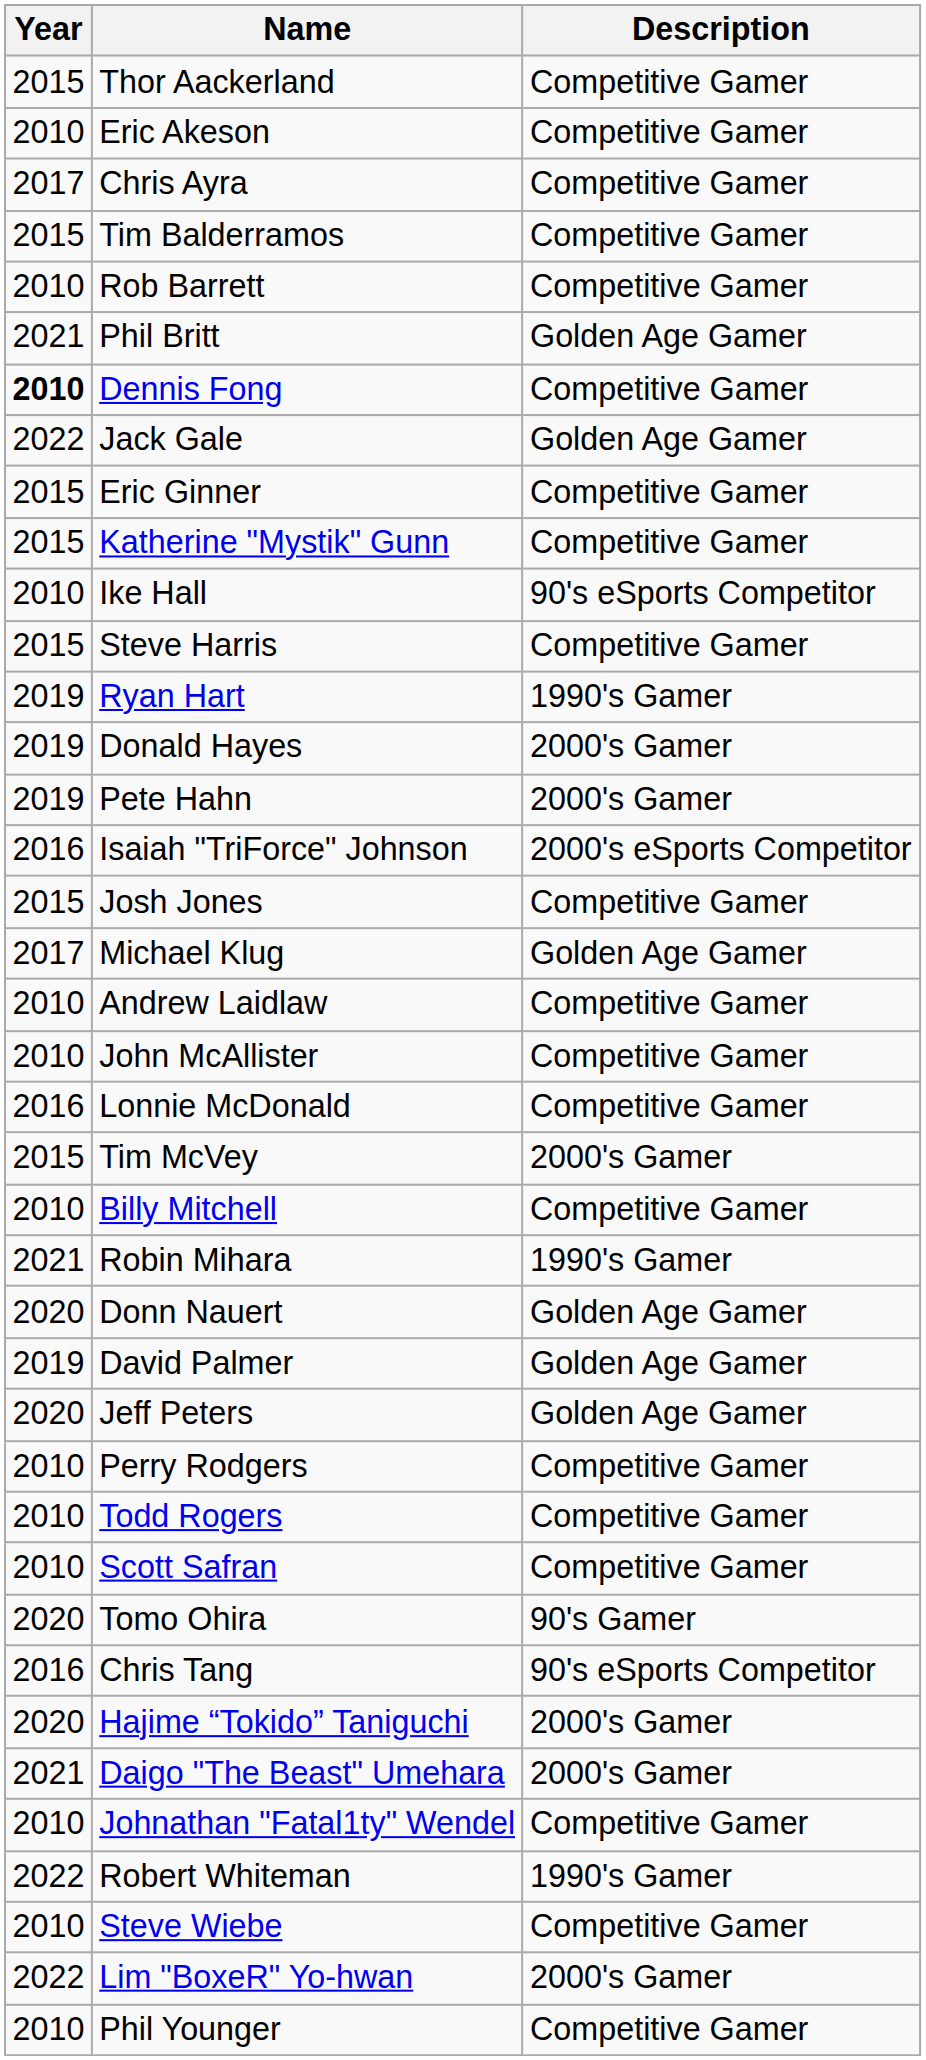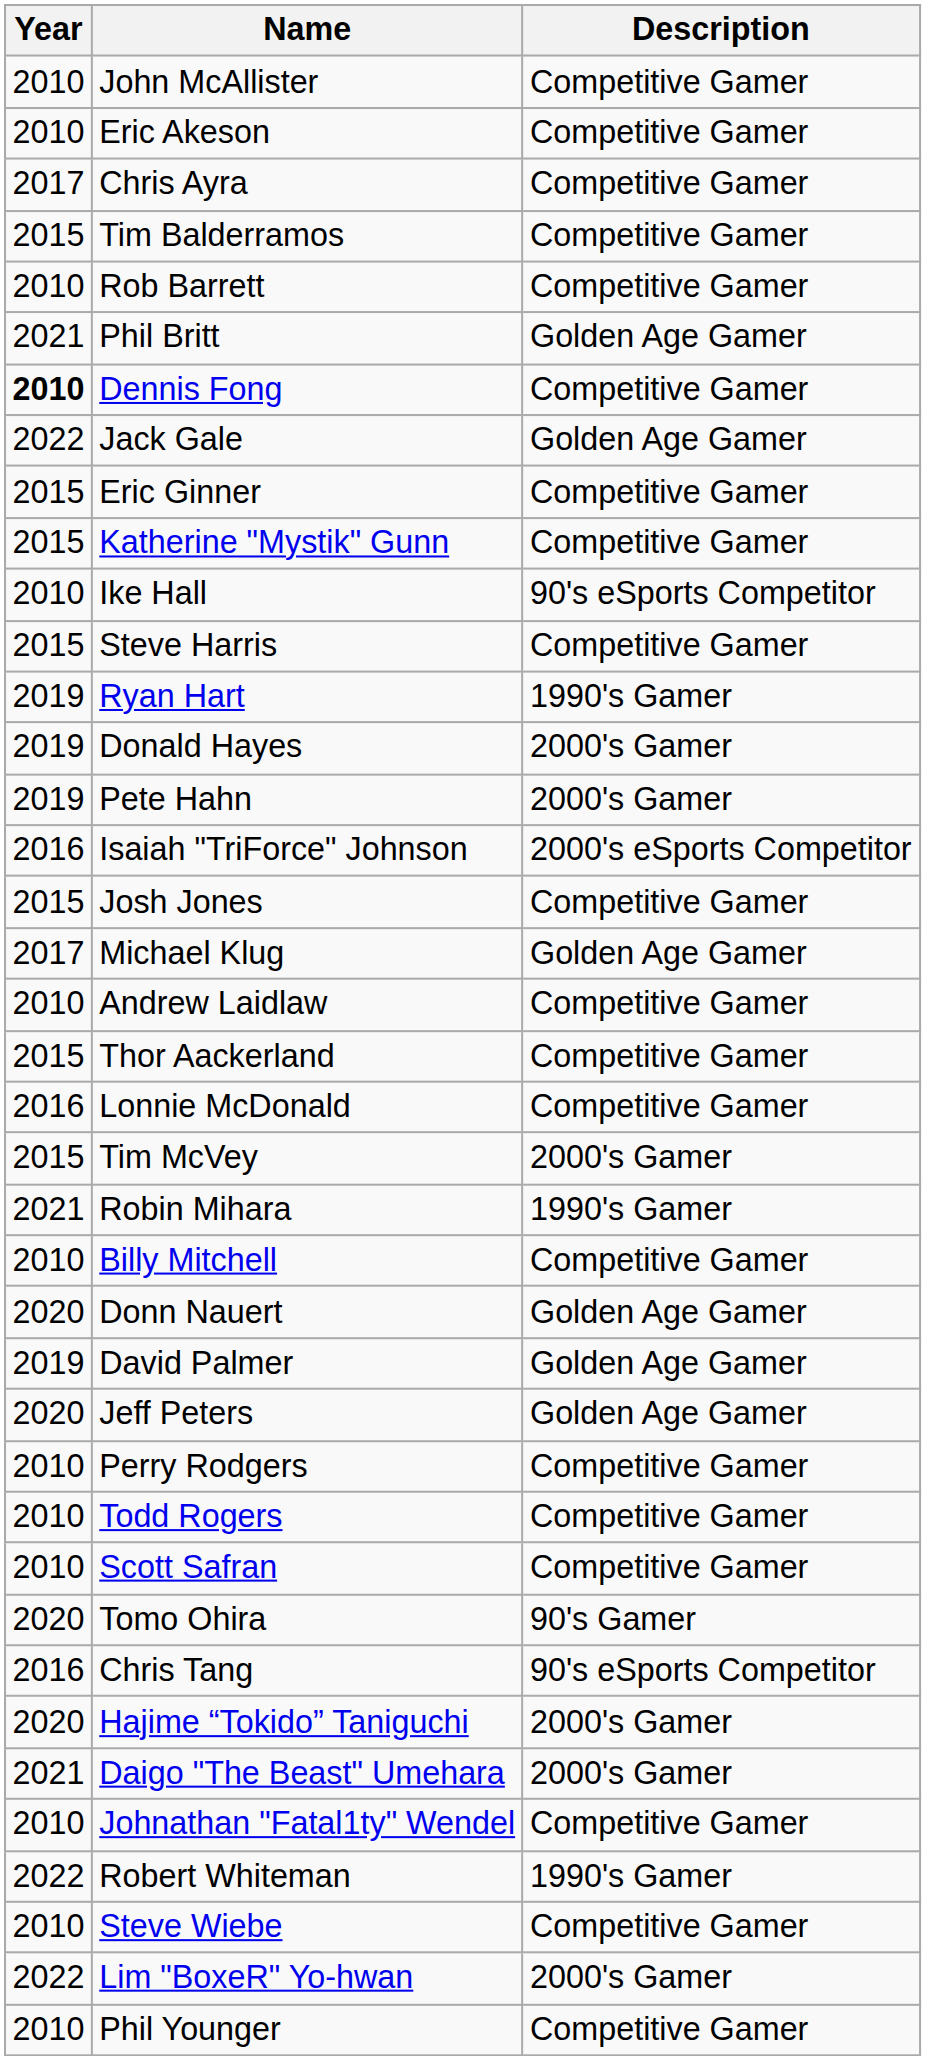rows swapped: Thor Aackerland <-> John McAllister
rows swapped: Robin Mihara <-> Billy Mitchell
